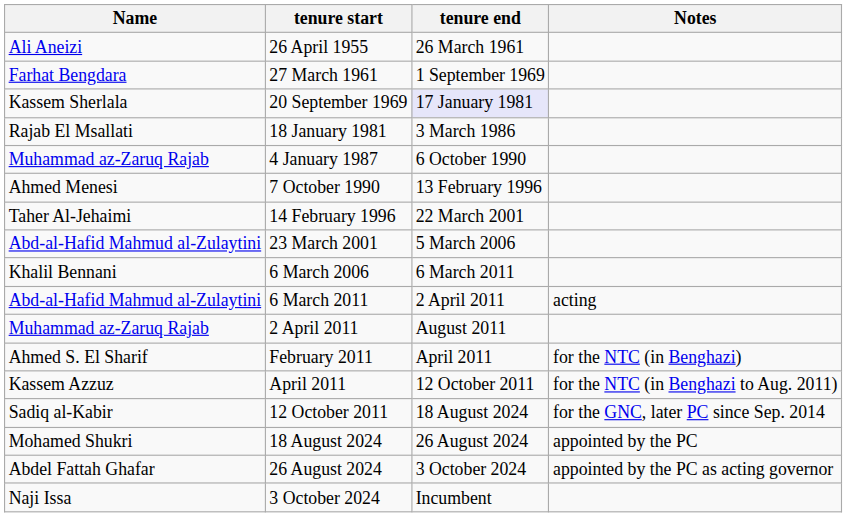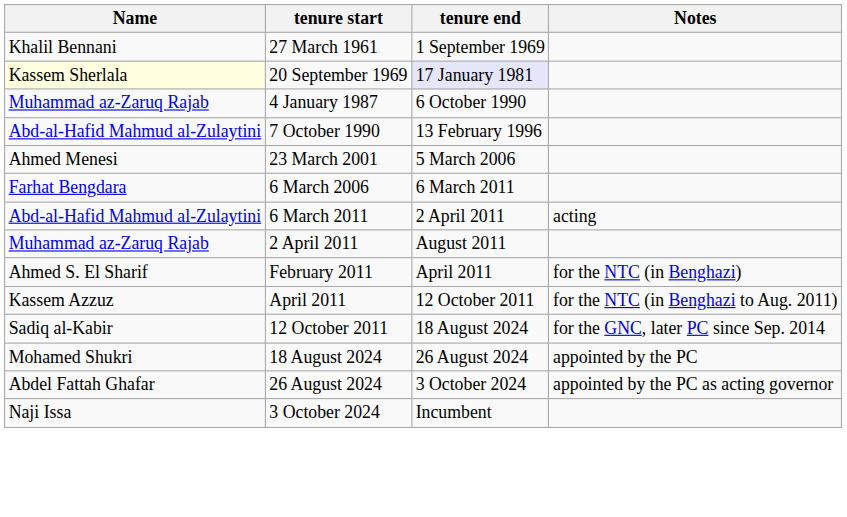- row: Ali Aneizi | 26 April 1955 | 26 March 1961
27 March 1961 | Name: Farhat Bengdara -> Khalil Bennani
20 September 1969 | Name: no background -> lightyellow background
- row: Rajab El Msallati | 18 January 1981 | 3 March 1986
7 October 1990 | Name: Ahmed Menesi -> Abd-al-Hafid Mahmud al-Zulaytini
- row: Taher Al-Jehaimi | 14 February 1996 | 22 March 2001
23 March 2001 | Name: Abd-al-Hafid Mahmud al-Zulaytini -> Ahmed Menesi
6 March 2006 | Name: Khalil Bennani -> Farhat Bengdara
